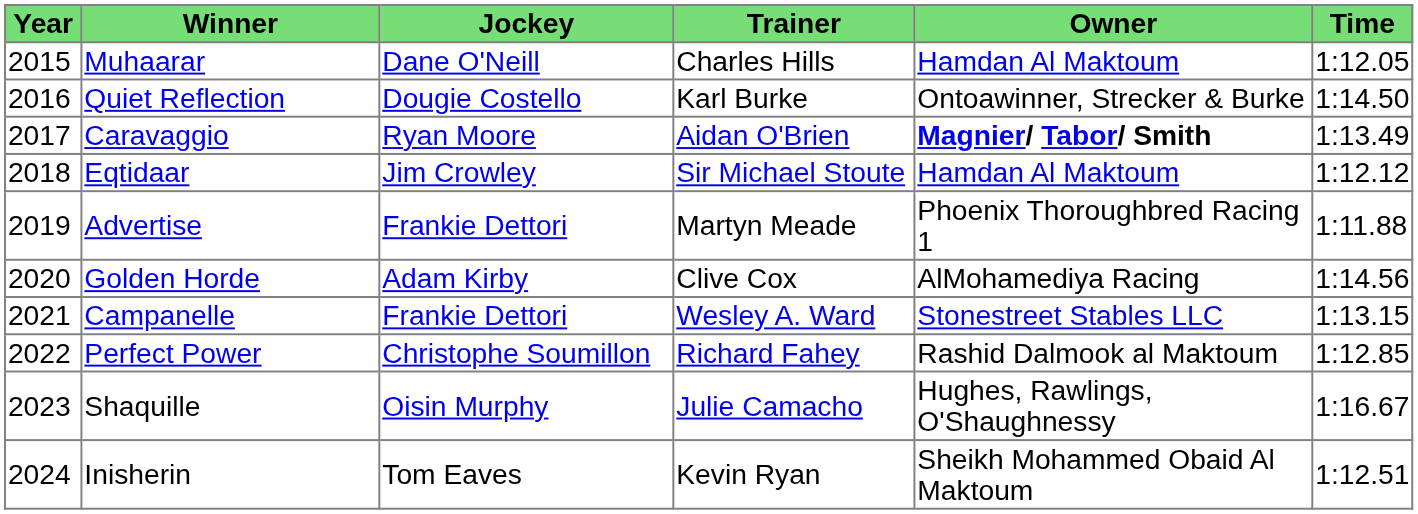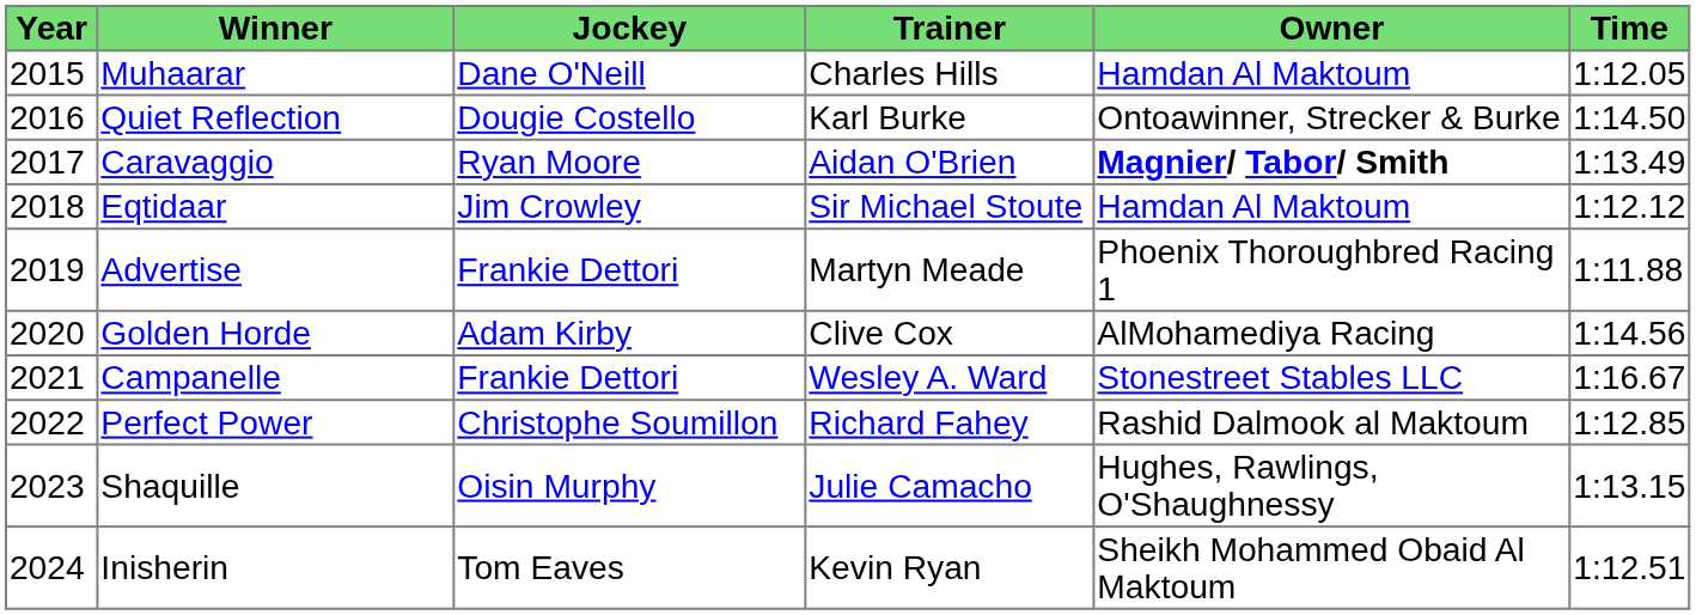Campanelle | Time: 1:13.15 -> 1:16.67
Shaquille | Time: 1:16.67 -> 1:13.15
